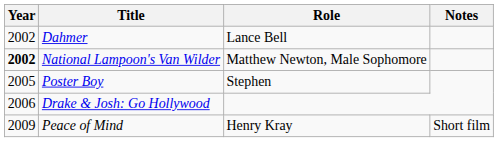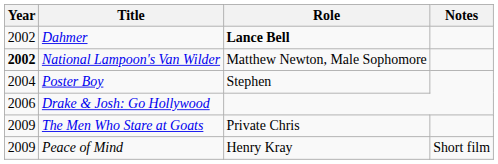Dahmer | Role: normal -> bold
Poster Boy | Year: 2005 -> 2004
+ row: 2009 | The Men Who Stare at Goats | Private Chris
